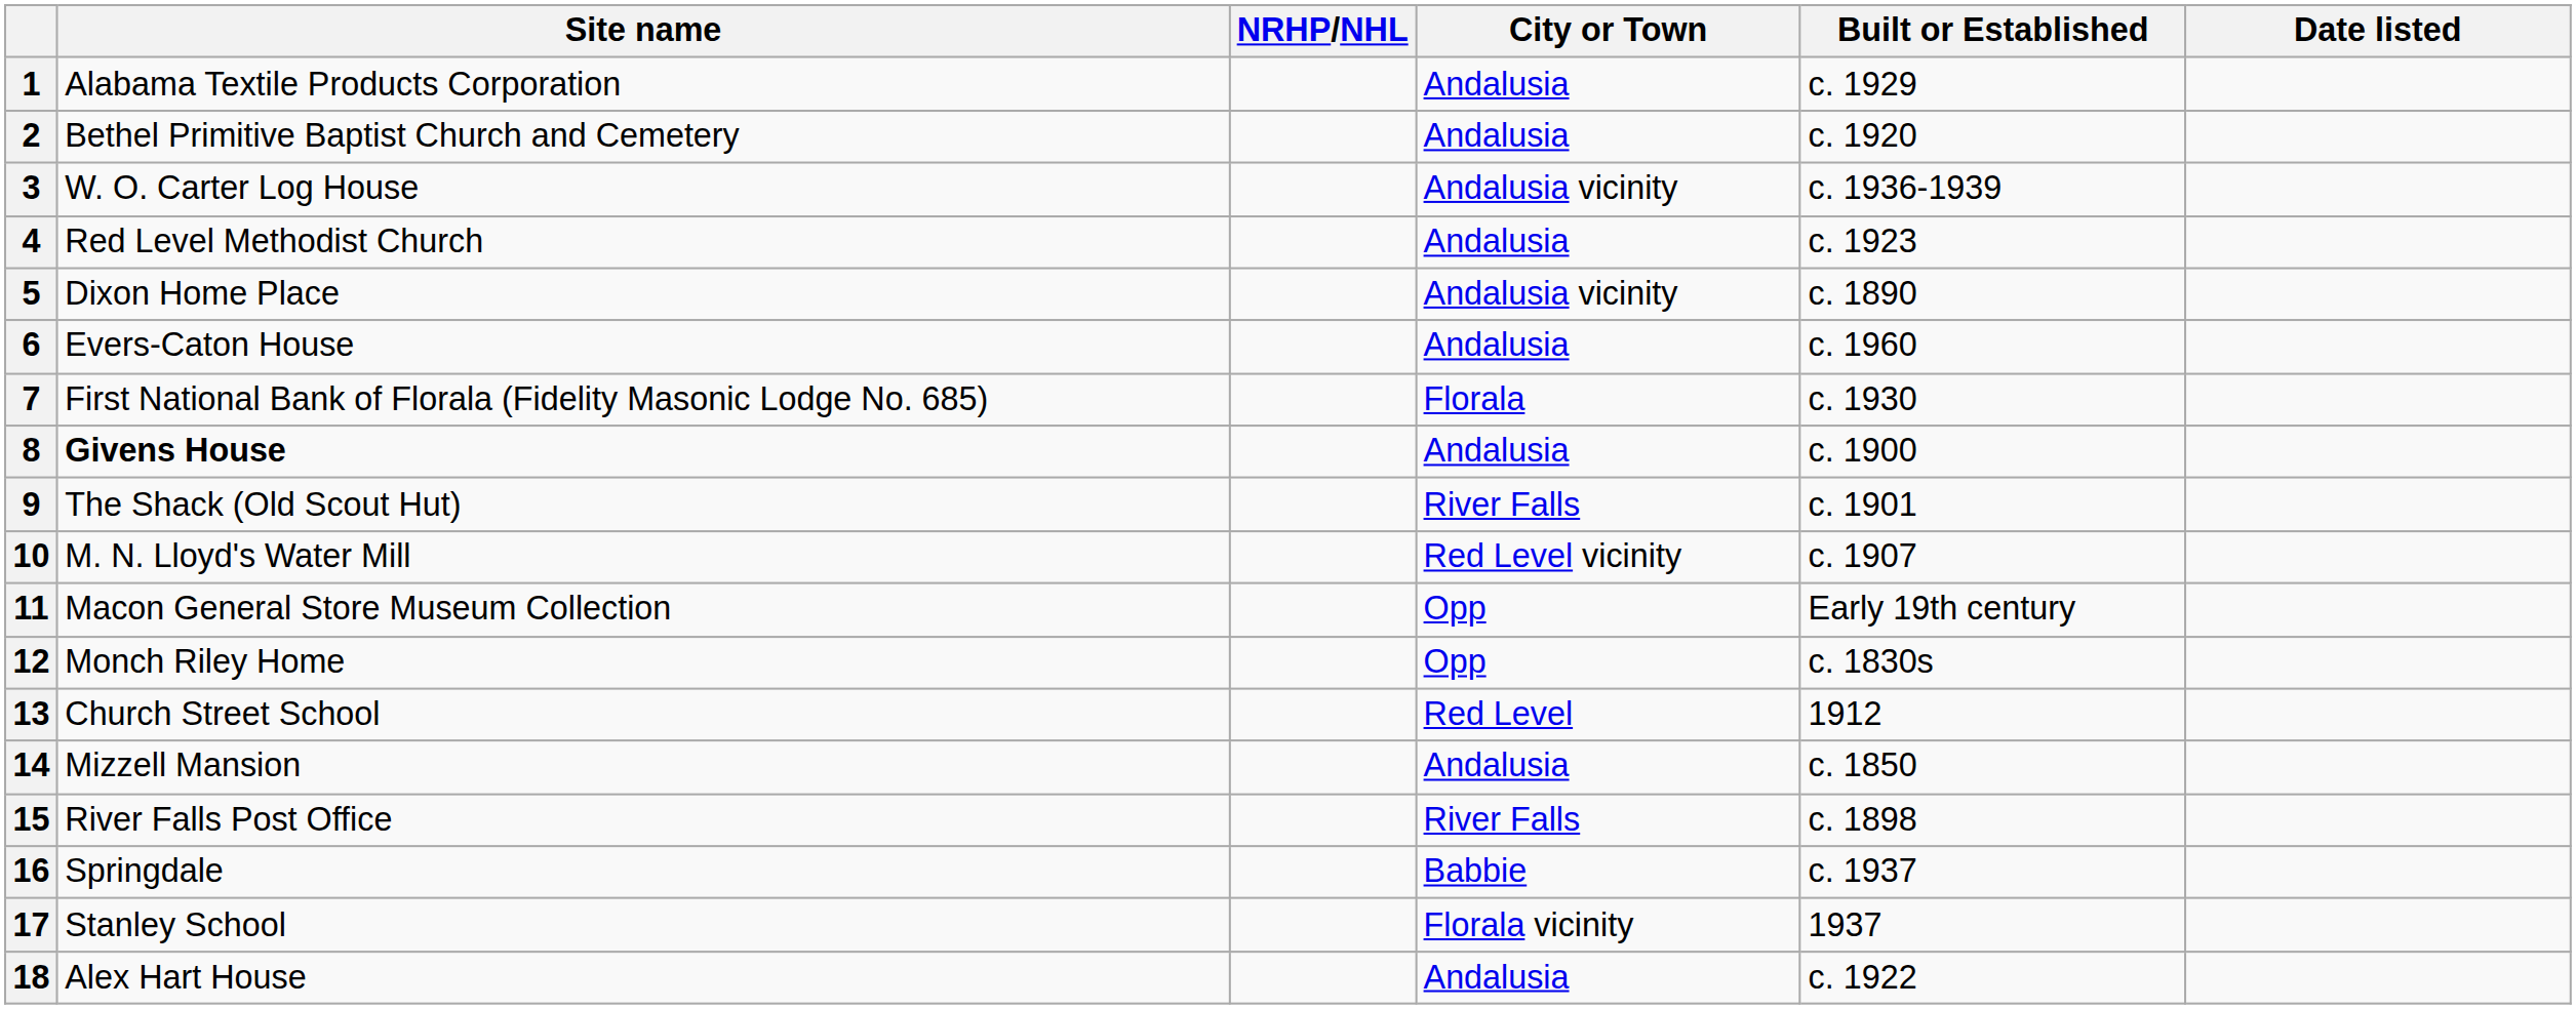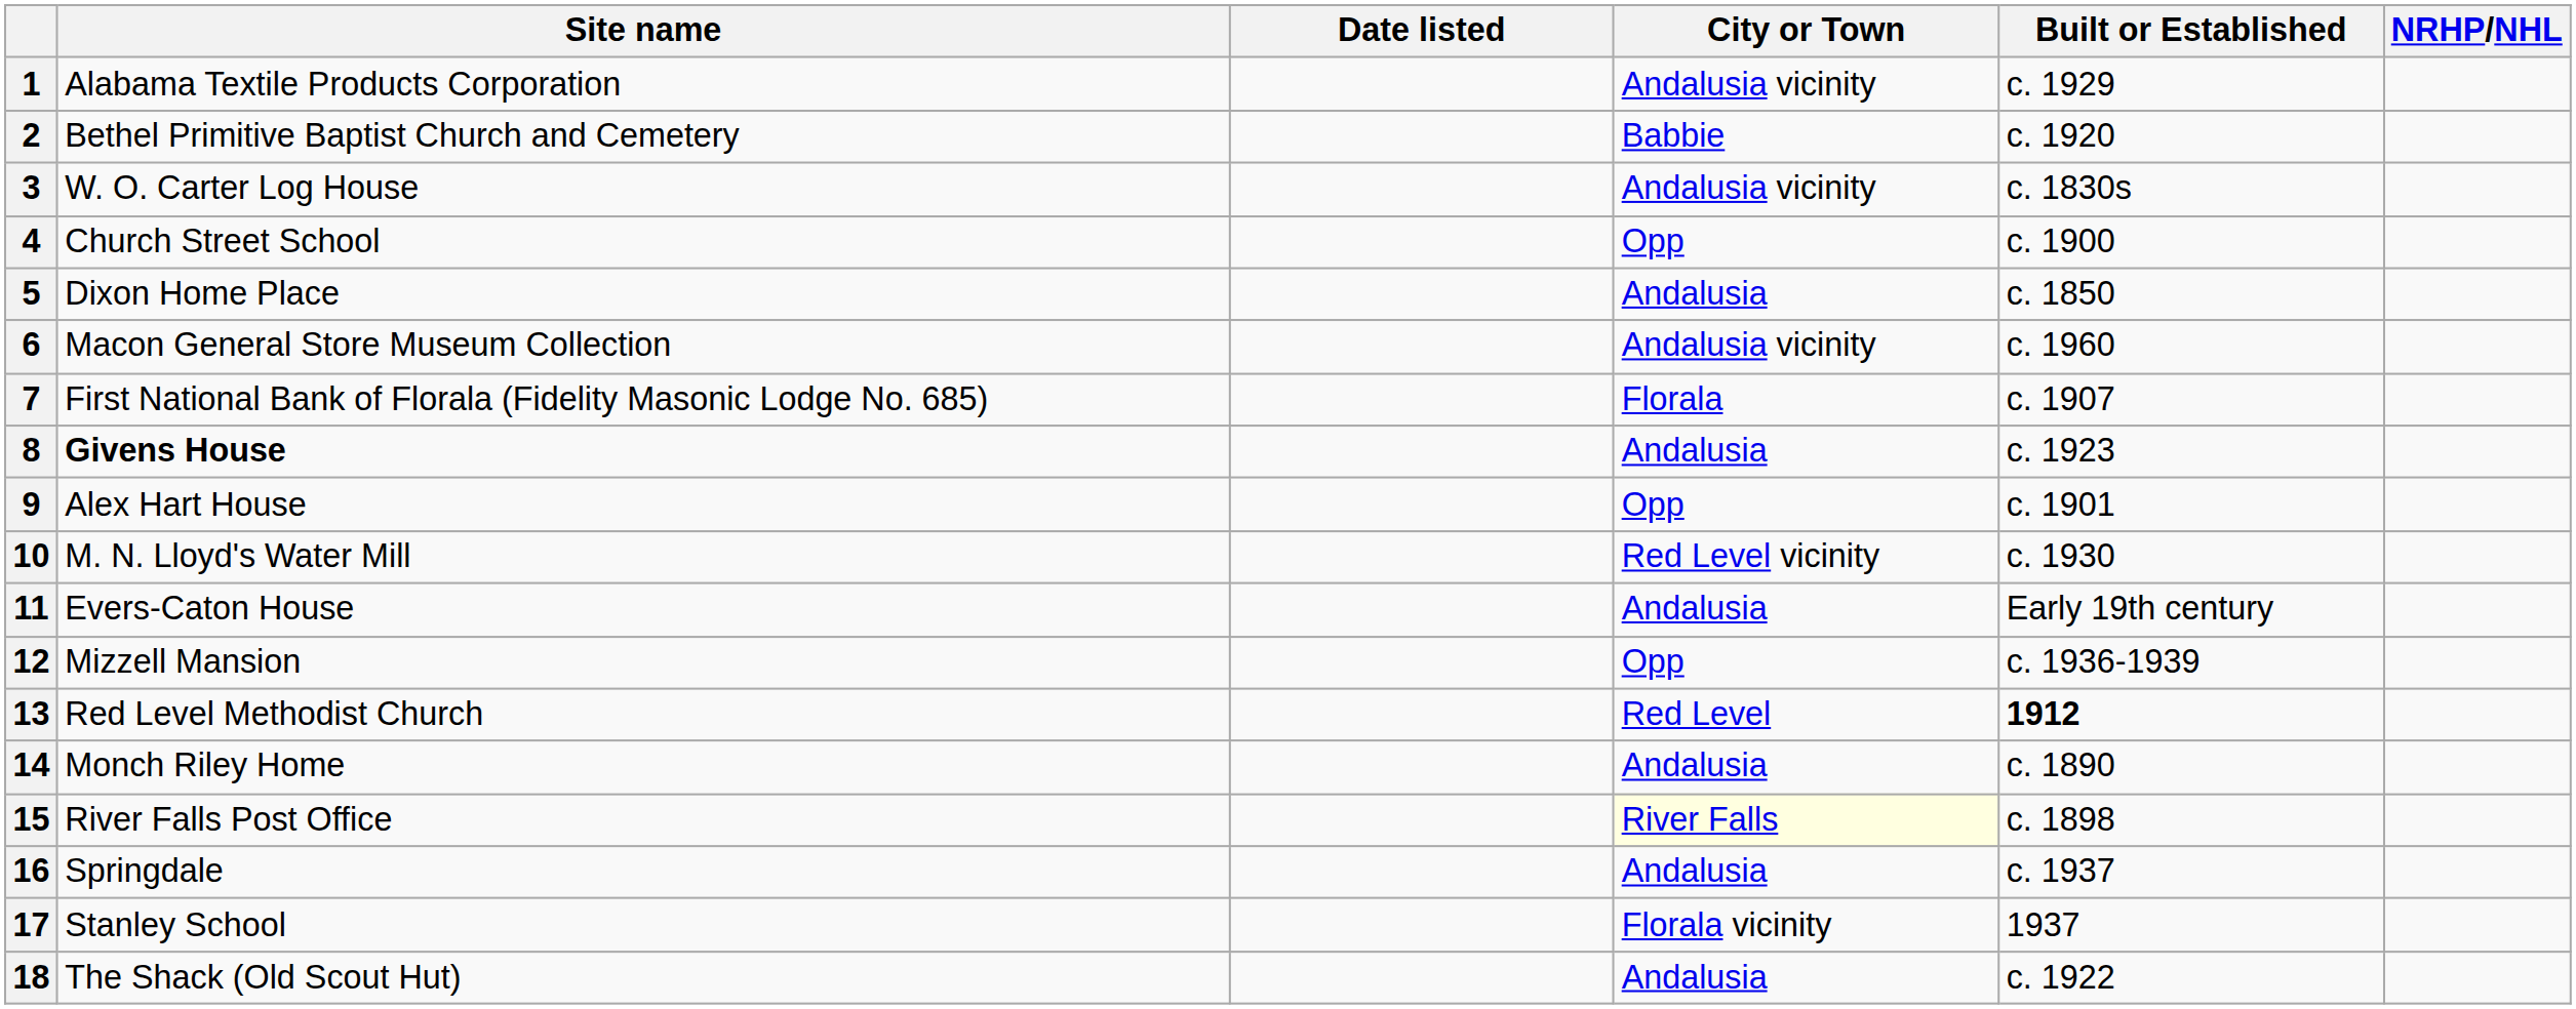columns swapped: Date listed <-> NRHP/NHL
1 | City or Town: Andalusia -> Andalusia vicinity
2 | City or Town: Andalusia -> Babbie
3 | Built or Established: c. 1936-1939 -> c. 1830s
4 | Site name: Red Level Methodist Church -> Church Street School
4 | City or Town: Andalusia -> Opp
4 | Built or Established: c. 1923 -> c. 1900
5 | City or Town: Andalusia vicinity -> Andalusia
5 | Built or Established: c. 1890 -> c. 1850
6 | Site name: Evers-Caton House -> Macon General Store Museum Collection
6 | City or Town: Andalusia -> Andalusia vicinity
7 | Built or Established: c. 1930 -> c. 1907
8 | Built or Established: c. 1900 -> c. 1923
9 | Site name: The Shack (Old Scout Hut) -> Alex Hart House
9 | City or Town: River Falls -> Opp
10 | Built or Established: c. 1907 -> c. 1930
11 | Site name: Macon General Store Museum Collection -> Evers-Caton House
11 | City or Town: Opp -> Andalusia
12 | Site name: Monch Riley Home -> Mizzell Mansion
12 | Built or Established: c. 1830s -> c. 1936-1939
13 | Site name: Church Street School -> Red Level Methodist Church
13 | Built or Established: normal -> bold
14 | Site name: Mizzell Mansion -> Monch Riley Home
14 | Built or Established: c. 1850 -> c. 1890
15 | City or Town: no background -> lightyellow background
16 | City or Town: Babbie -> Andalusia
18 | Site name: Alex Hart House -> The Shack (Old Scout Hut)
